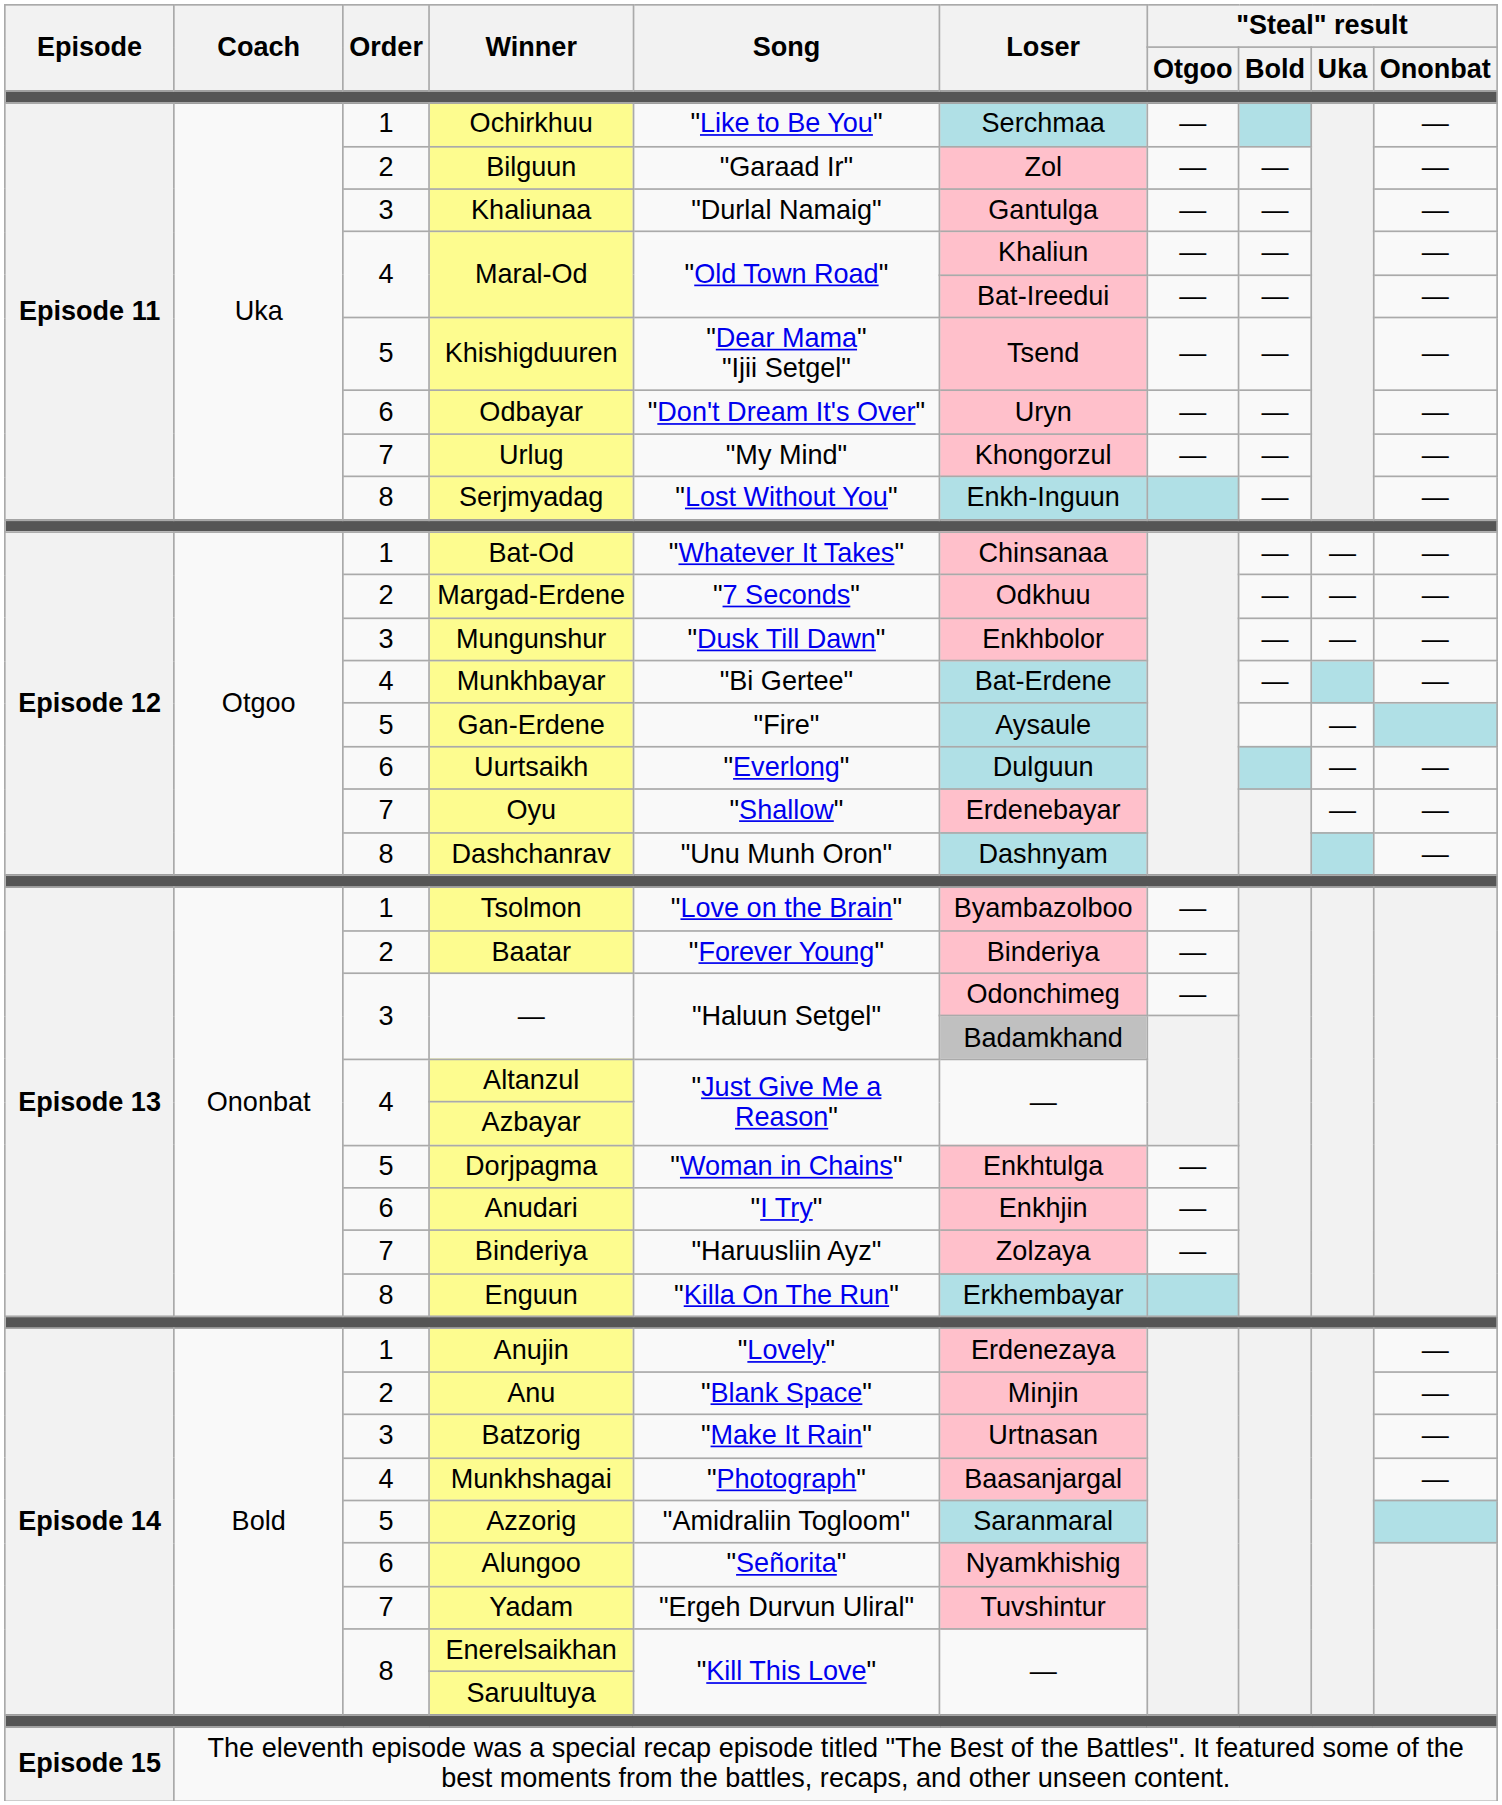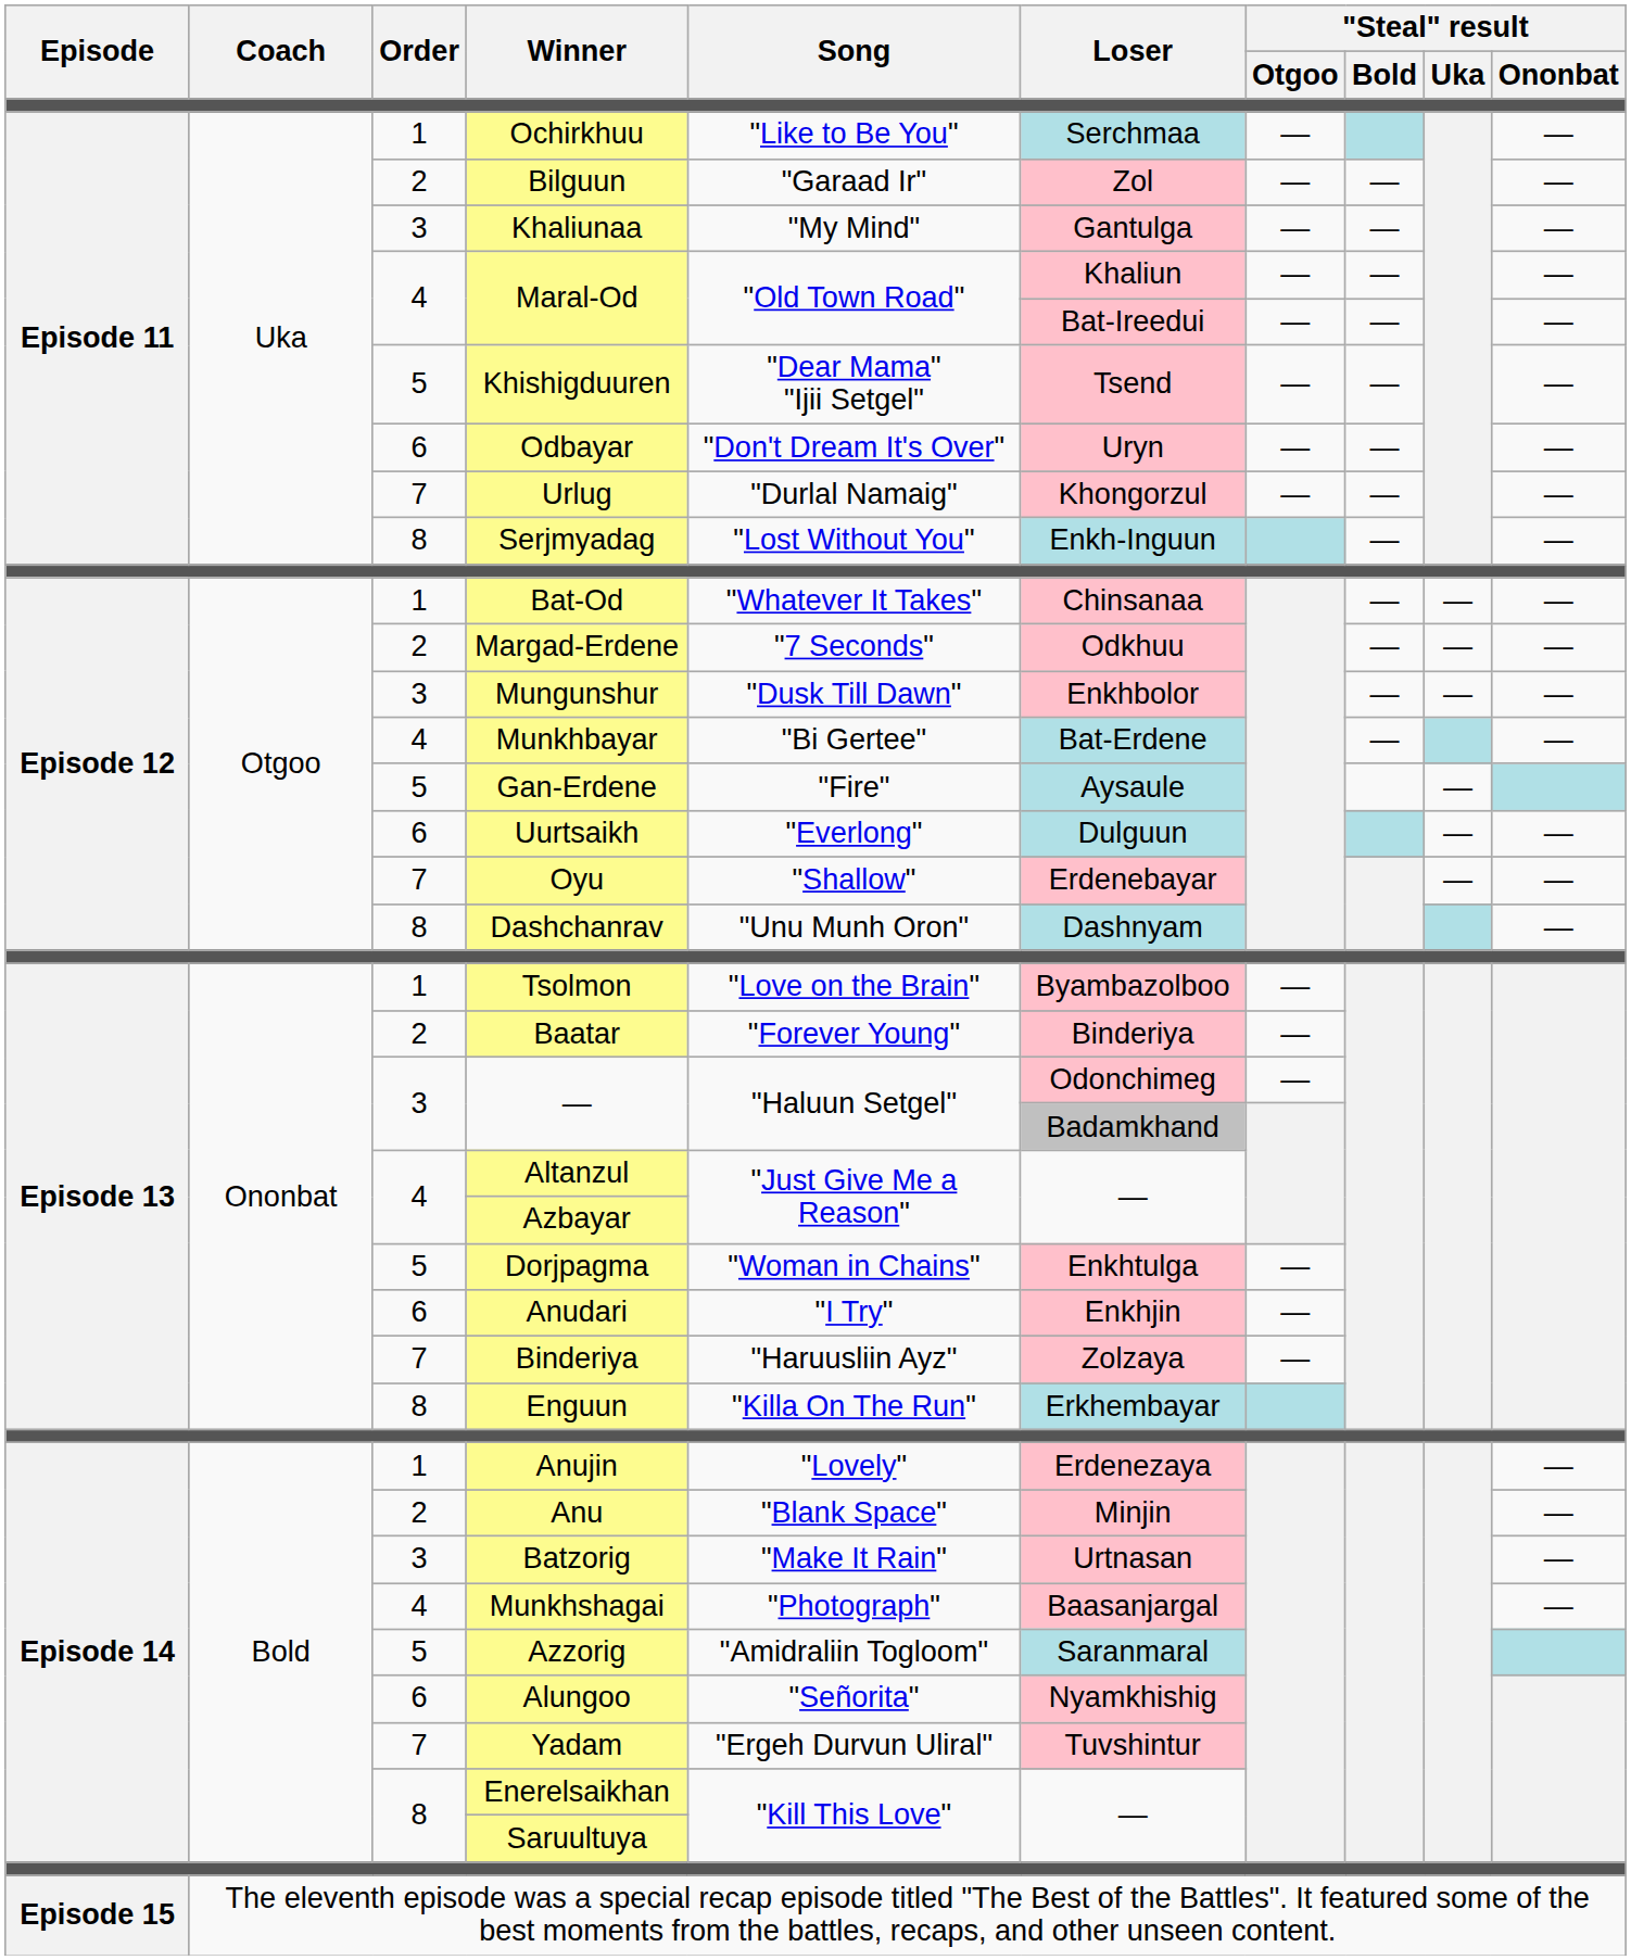Khaliunaa | Song: "Durlal Namaig" -> "My Mind"
Urlug | Song: "My Mind" -> "Durlal Namaig"
